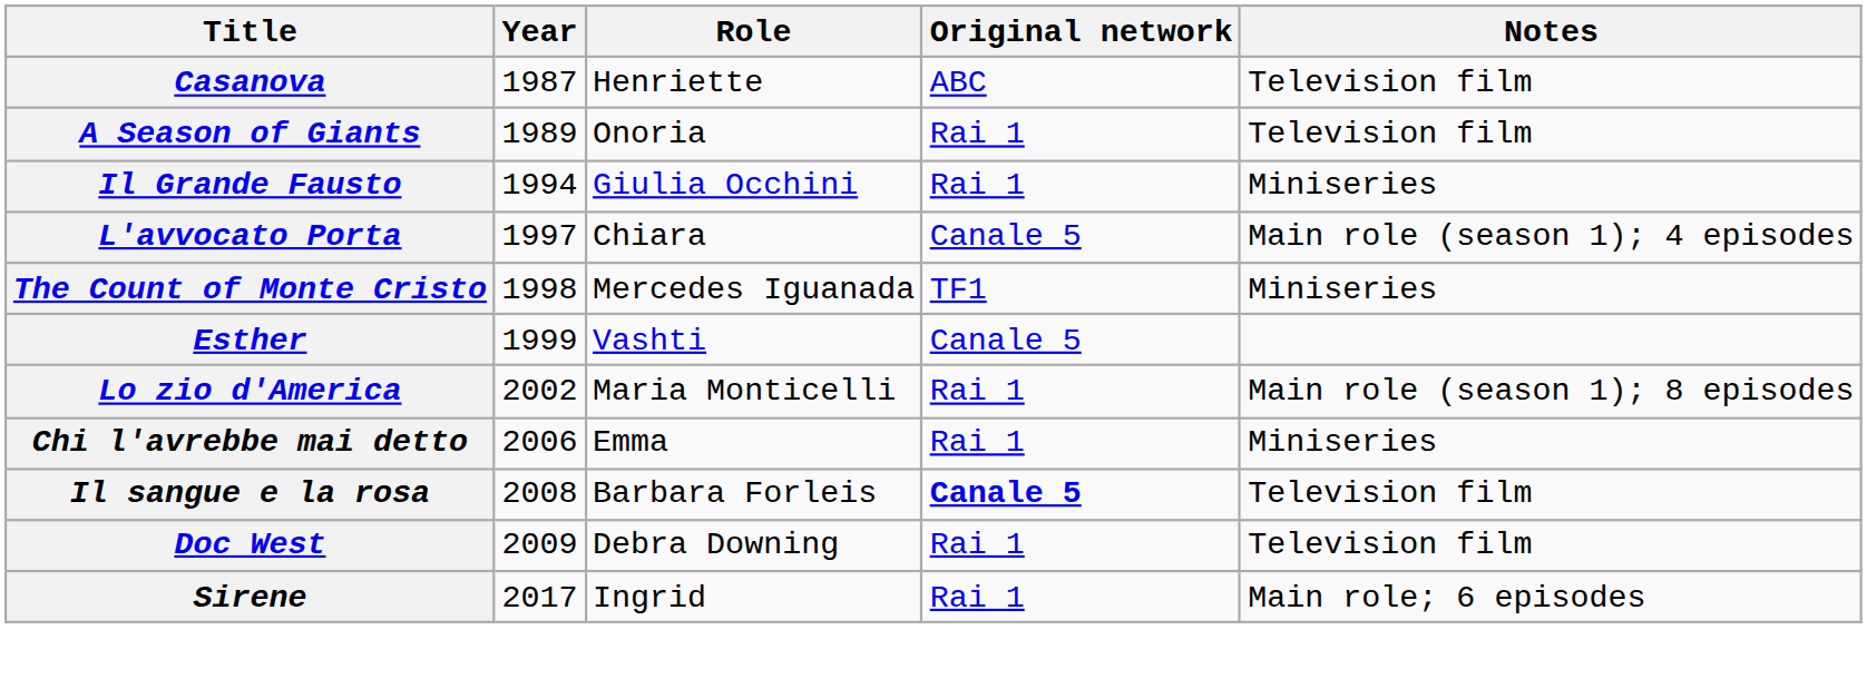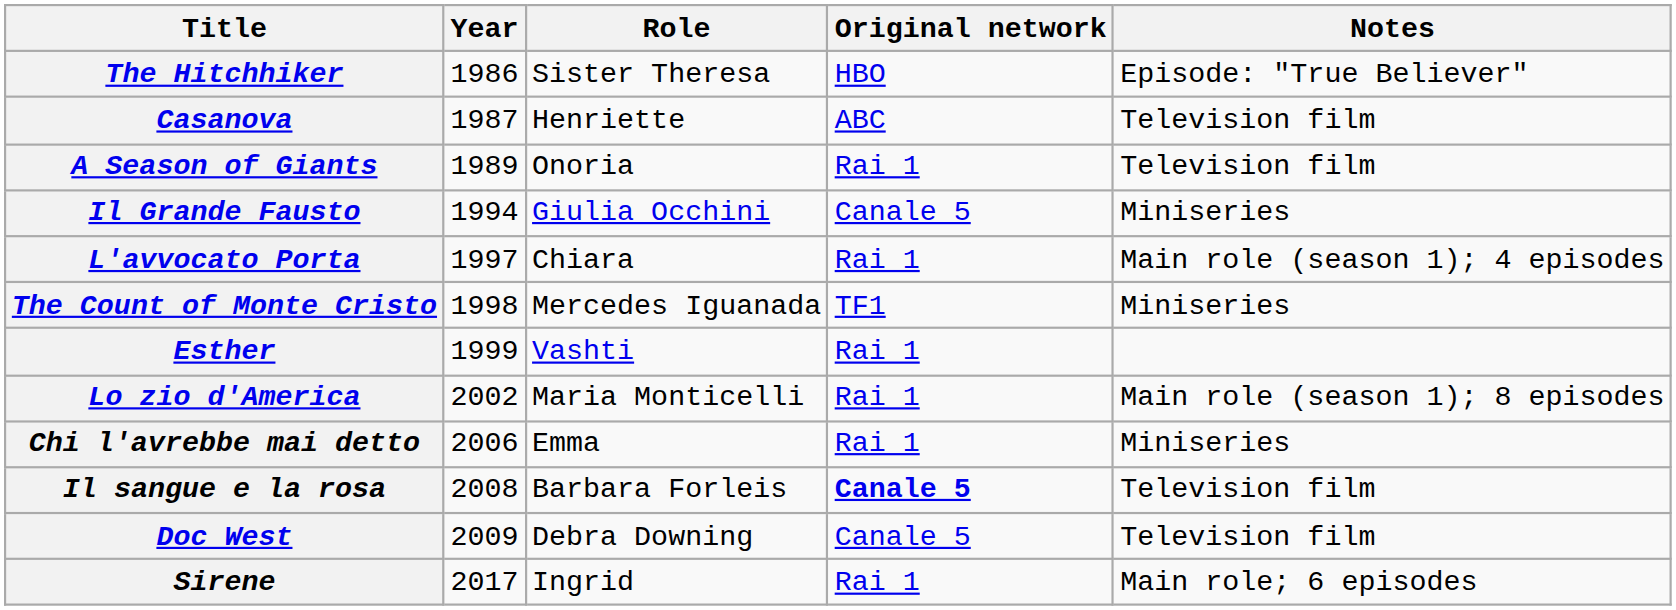+ row: The Hitchhiker | 1986 | Sister Theresa | HBO | Episode: "True Believer"
Il Grande Fausto | Original network: Rai 1 -> Canale 5
L'avvocato Porta | Original network: Canale 5 -> Rai 1
Esther | Original network: Canale 5 -> Rai 1
Doc West | Original network: Rai 1 -> Canale 5
